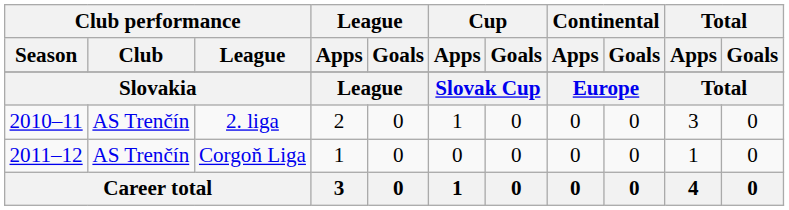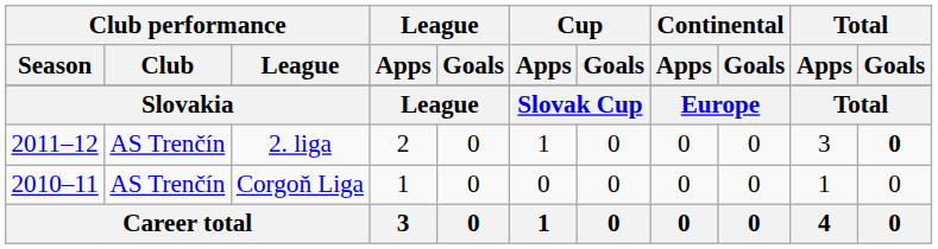2. liga | Club performance / Season: 2010–11 -> 2011–12
2. liga | Total / Goals: normal -> bold
Corgoň Liga | Club performance / Season: 2011–12 -> 2010–11
